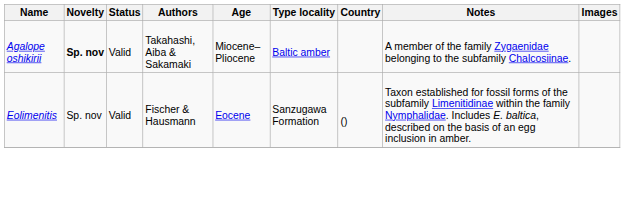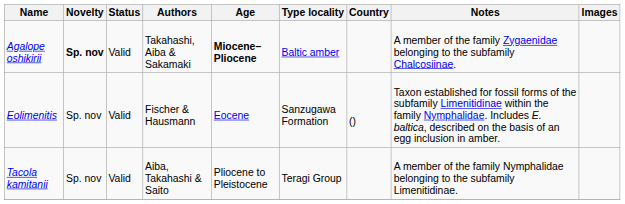Agalope oshikirii | Age: normal -> bold
+ row: Tacola kamitanii | Sp. nov | Valid | Aiba, Takahashi & Saito | Pliocene to Pleistocene | Teragi Group | A member of the family Nymphalidae belonging to the subfamily Limenitidinae.
